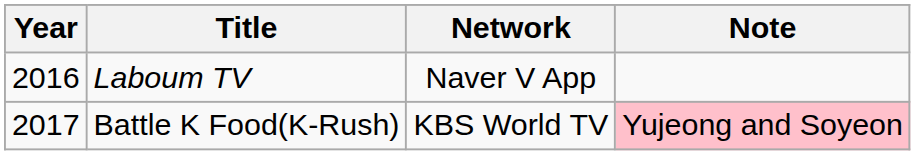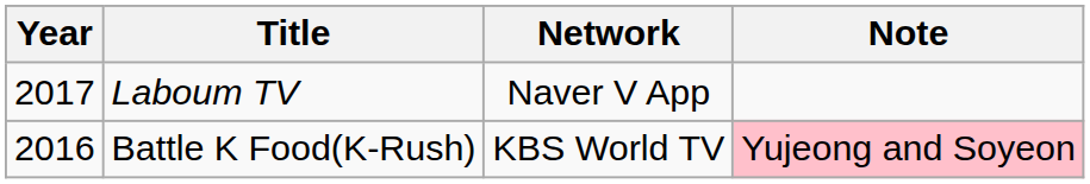Laboum TV | Year: 2016 -> 2017
Battle K Food(K-Rush) | Year: 2017 -> 2016
